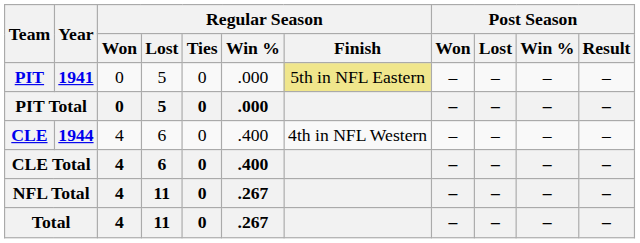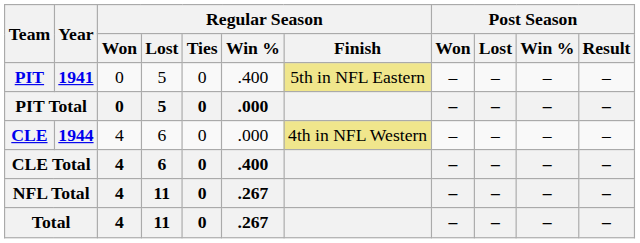PIT | Regular Season / Win %: .000 -> .400
CLE | Regular Season / Win %: .400 -> .000
CLE | Regular Season / Finish: no background -> khaki background
